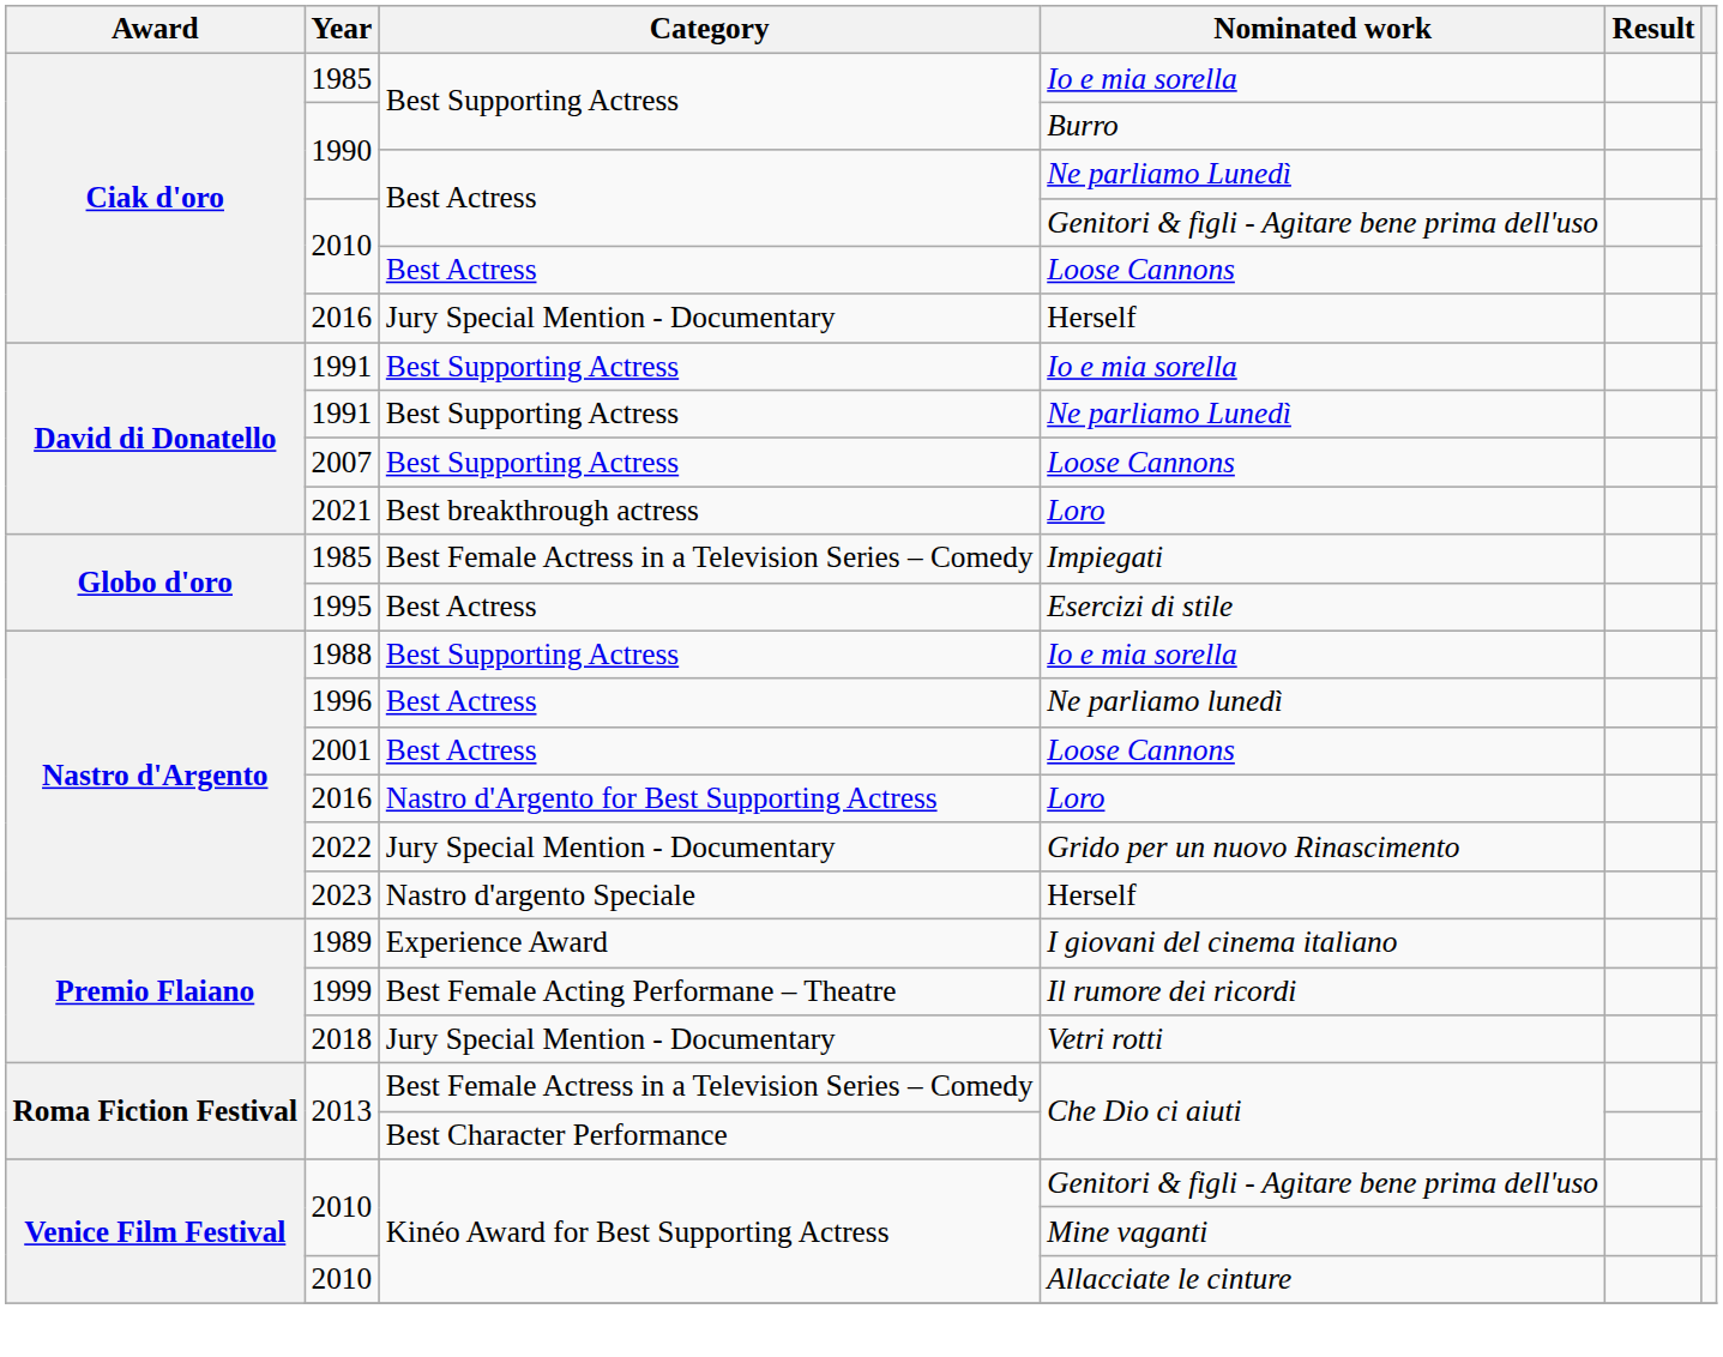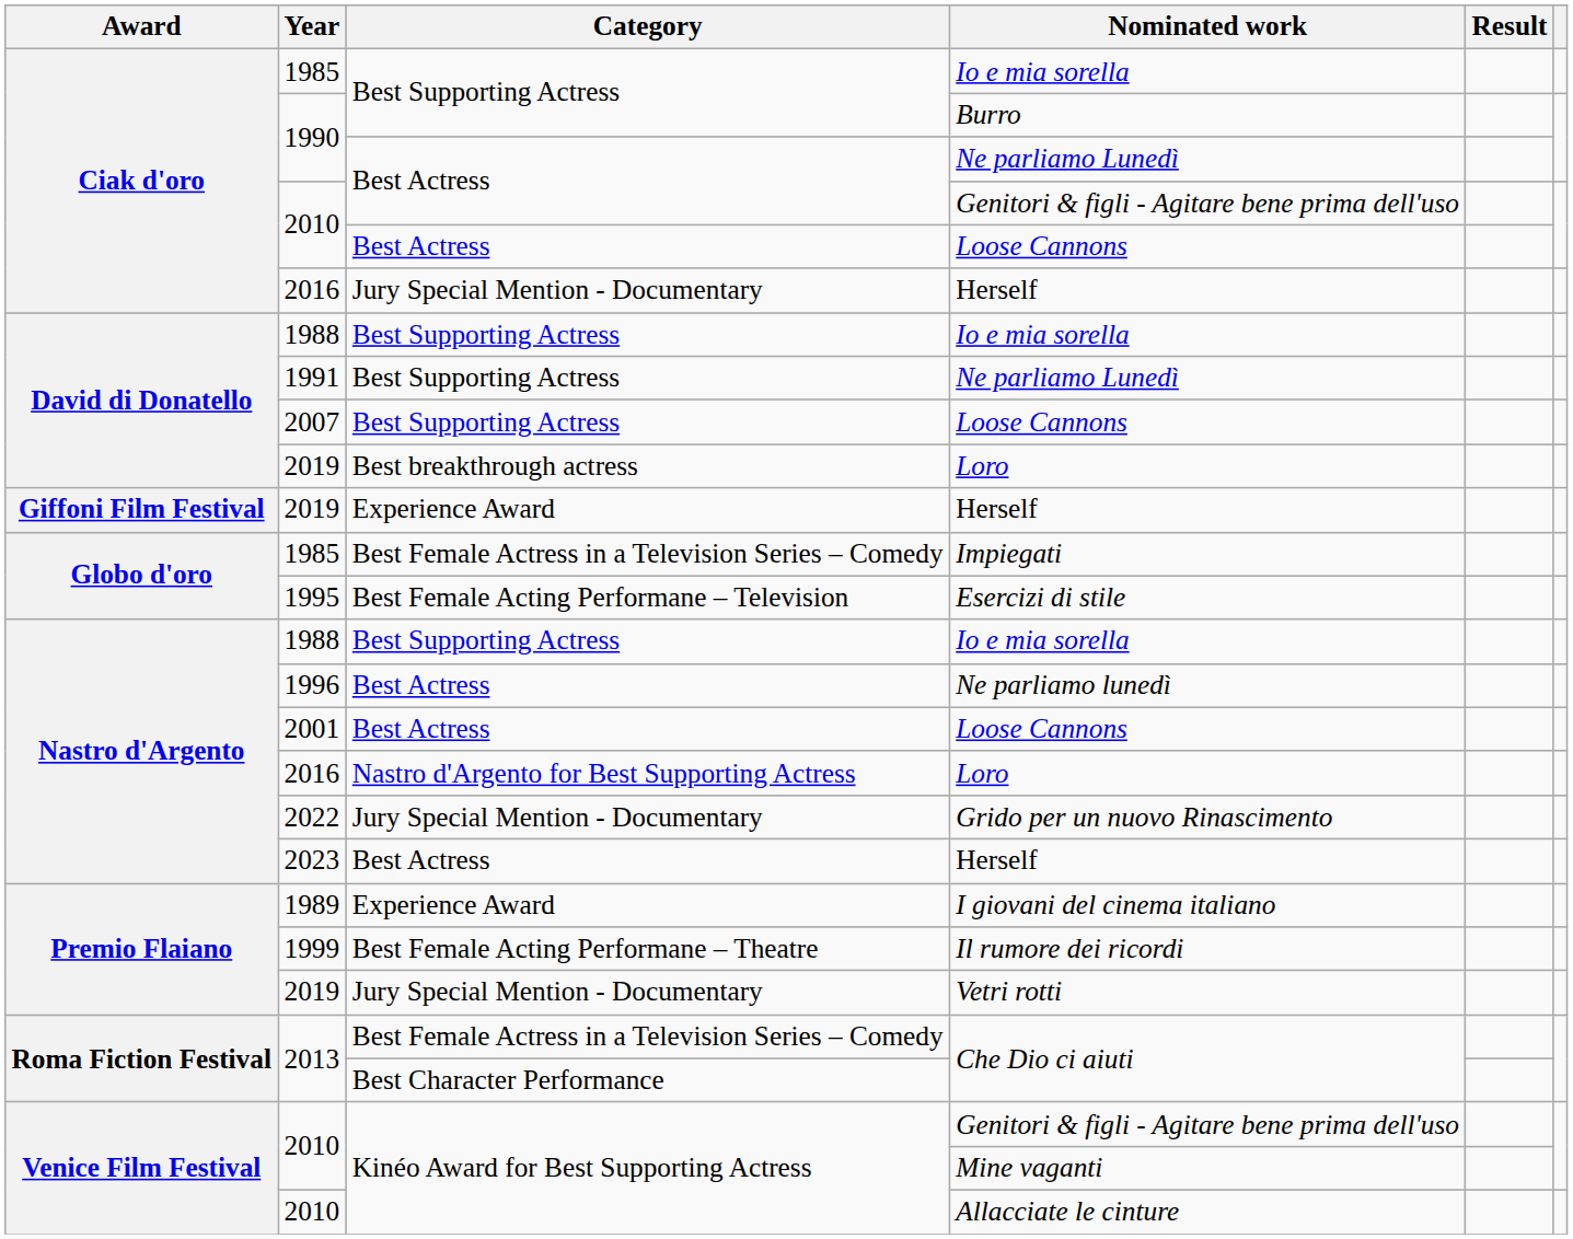David di Donatello / Io e mia sorella | Year: 1991 -> 1988
David di Donatello / Loro | Year: 2021 -> 2019
+ row: Giffoni Film Festival | 2019 | Experience Award | Herself
Esercizi di stile | Category: Best Actress -> Best Female Acting Performane – Television
Nastro d'Argento / Herself | Category: Nastro d'argento Speciale -> Best Actress
Vetri rotti | Year: 2018 -> 2019
